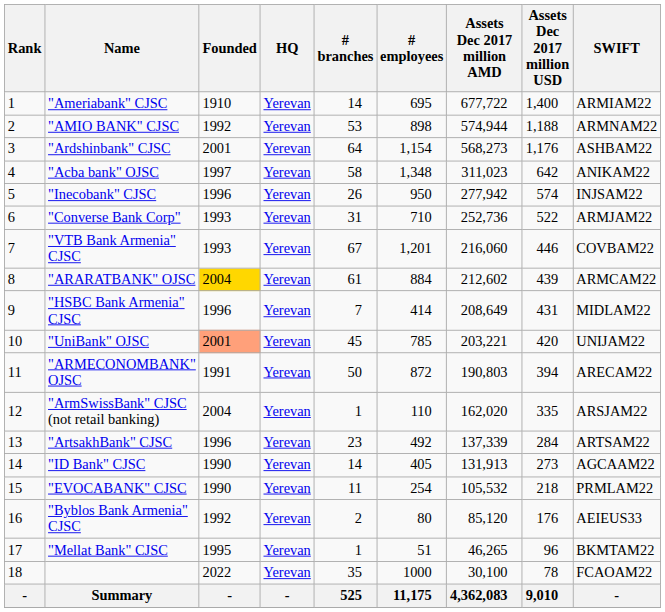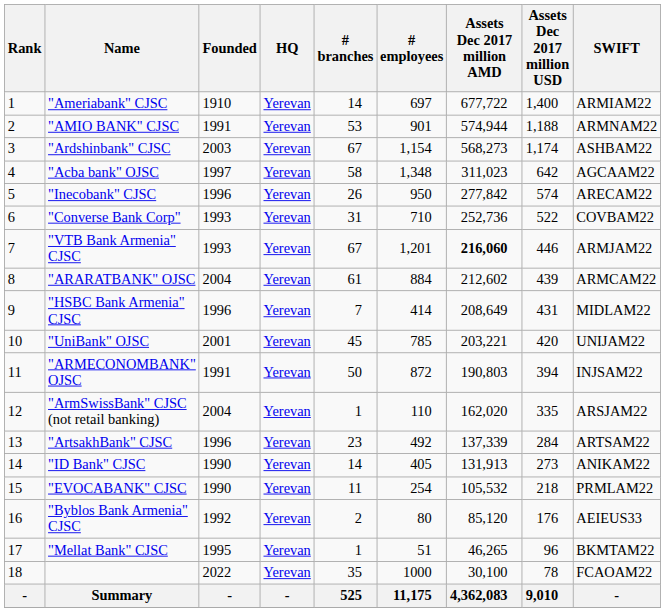"Ameriabank" CJSC | # employees: 695 -> 697
"AMIO BANK" CJSC | Founded: 1992 -> 1991
"AMIO BANK" CJSC | # employees: 898 -> 901
"Ardshinbank" CJSC | Founded: 2001 -> 2003
"Ardshinbank" CJSC | # branches: 64 -> 67
"Ardshinbank" CJSC | Assets Dec 2017 million USD: 1,176 -> 1,174
"Acba bank" OJSC | SWIFT: ANIKAM22 -> AGCAAM22
"Inecobank" CJSC | Assets Dec 2017 million AMD: 277,942 -> 277,842
"Inecobank" CJSC | SWIFT: INJSAM22 -> ARECAM22
"Converse Bank Corp" | SWIFT: ARMJAM22 -> COVBAM22
"VTB Bank Armenia" CJSC | Assets Dec 2017 million AMD: normal -> bold
"VTB Bank Armenia" CJSC | SWIFT: COVBAM22 -> ARMJAM22
"ARARATBANK" OJSC | Founded: gold background -> no background
"UniBank" OJSC | Founded: lightsalmon background -> no background
"ARMECONOMBANK" OJSC | SWIFT: ARECAM22 -> INJSAM22
"ID Bank" CJSC | SWIFT: AGCAAM22 -> ANIKAM22
